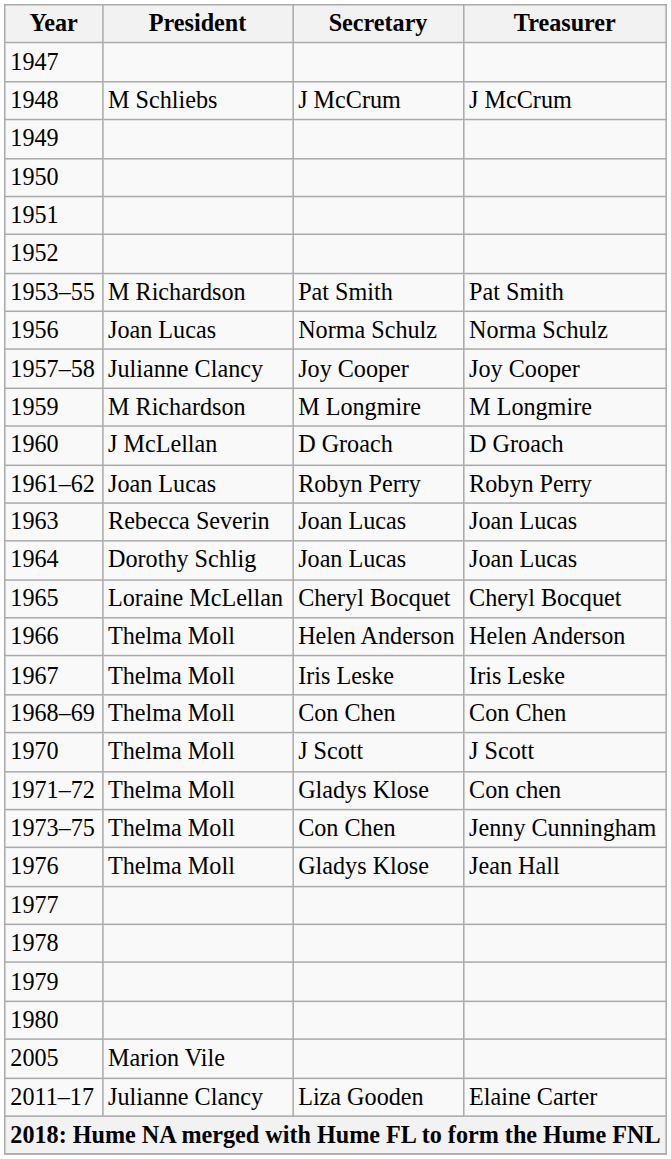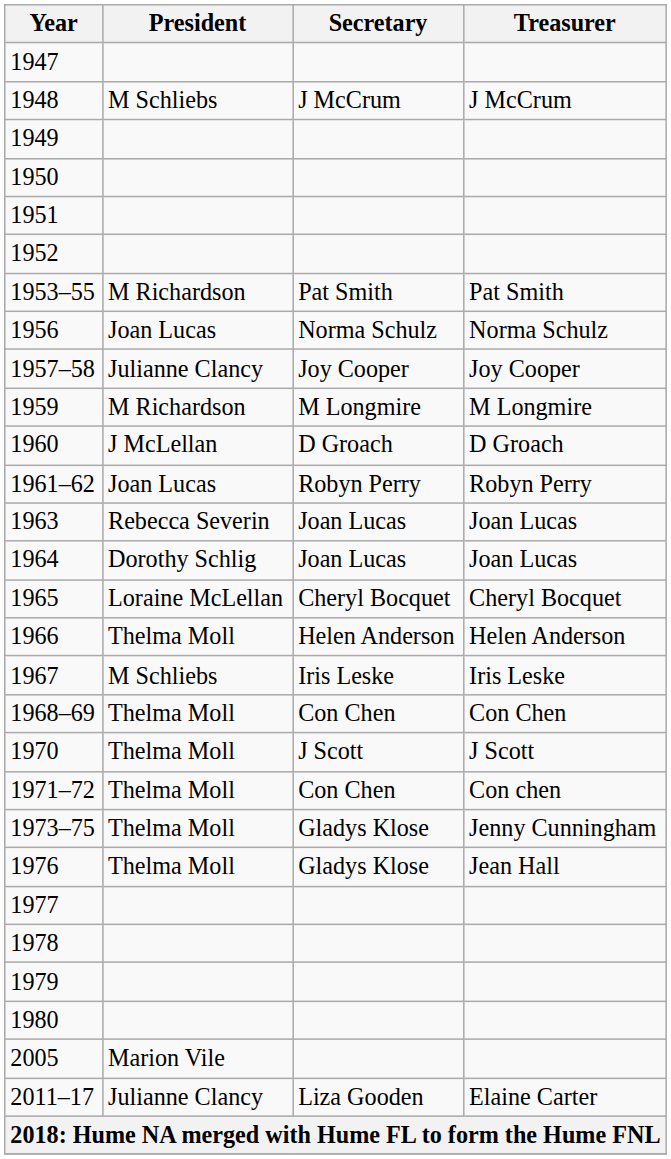1967 | President: Thelma Moll -> M Schliebs
1971–72 | Secretary: Gladys Klose -> Con Chen
1973–75 | Secretary: Con Chen -> Gladys Klose
